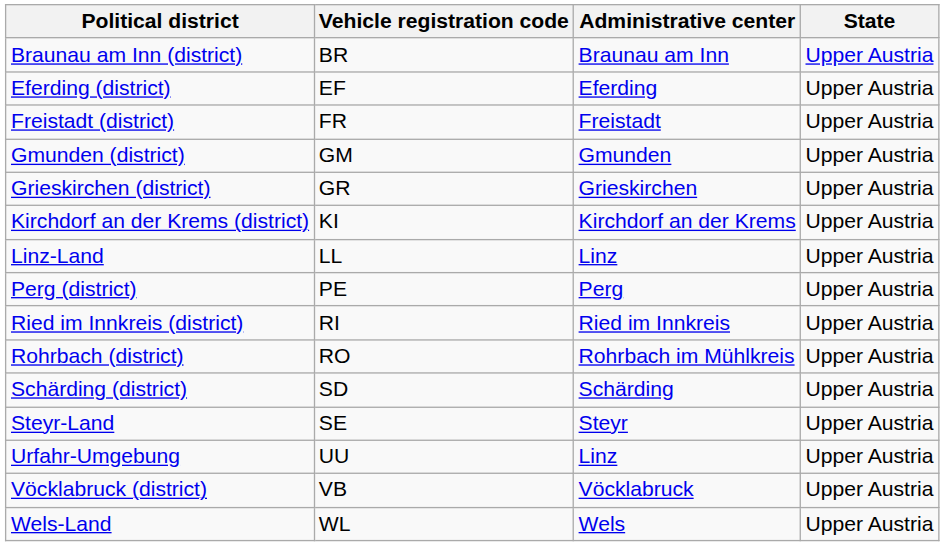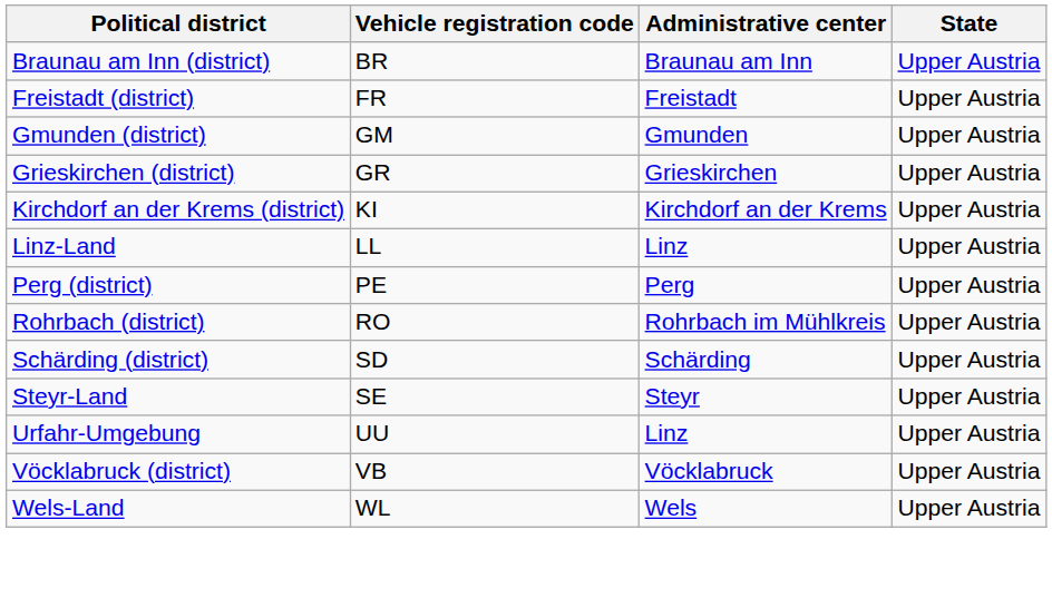- row: Eferding (district) | EF | Eferding | Upper Austria
- row: Ried im Innkreis (district) | RI | Ried im Innkreis | Upper Austria
